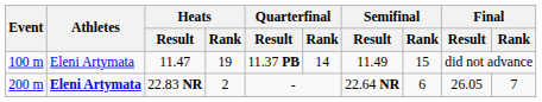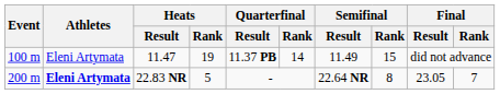22.83 NR | Heats / Rank: 2 -> 5
22.83 NR | Semifinal / Rank: 6 -> 8
22.83 NR | Final / Result: 26.05 -> 23.05
